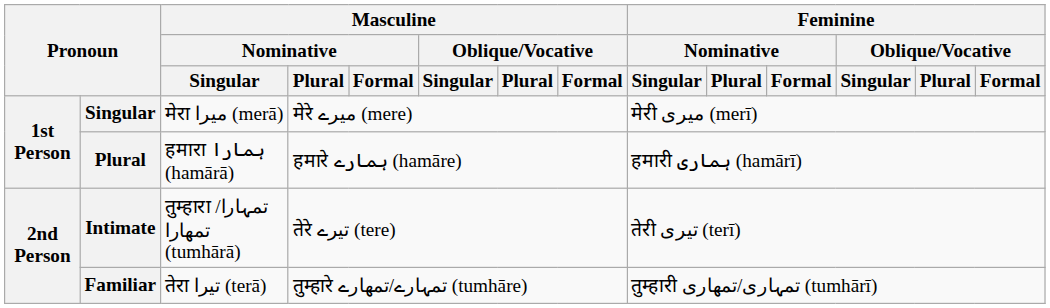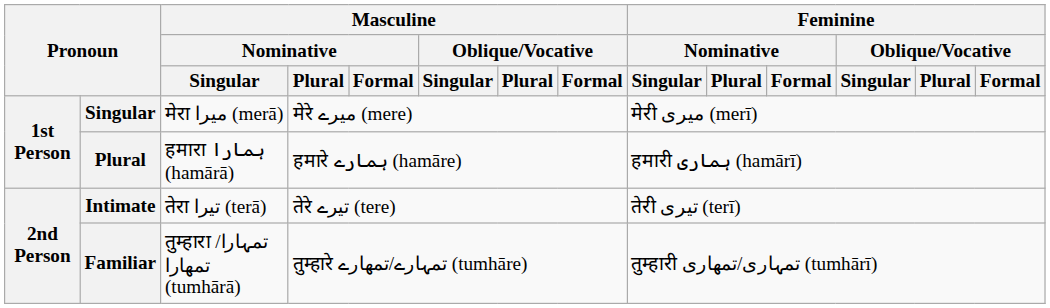Intimate | Masculine / Nominative / Singular: तुम्हारा تمہارا/تمھارا (tumhārā) -> तेरा تیرا (terā)
Familiar | Masculine / Nominative / Singular: तेरा تیرا (terā) -> तुम्हारा تمہارا/تمھارا (tumhārā)
